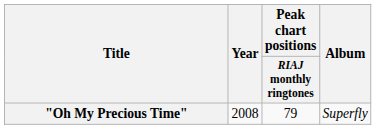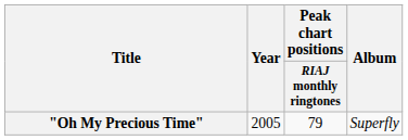"Oh My Precious Time" | Year: 2008 -> 2005
